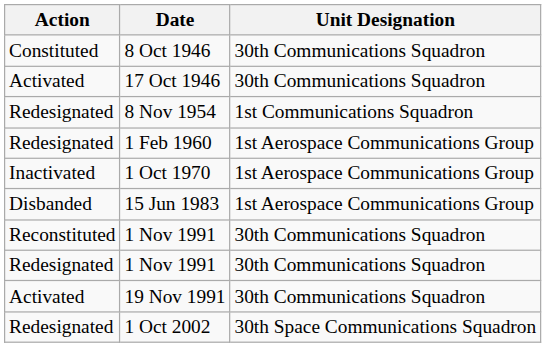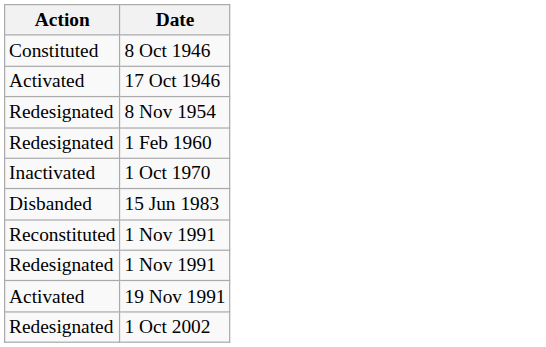- column: Unit Designation | 30th Communications Squadron | 30th Communications Squadron | 1st Communications Squadron | 1st Aerospace Communications Group | 1st Aerospace Communications Group | 1st Aerospace Communications Group | 30th Communications Squadron | 30th Communications Squadron | 30th Communications Squadron | 30th Space Communications Squadron
